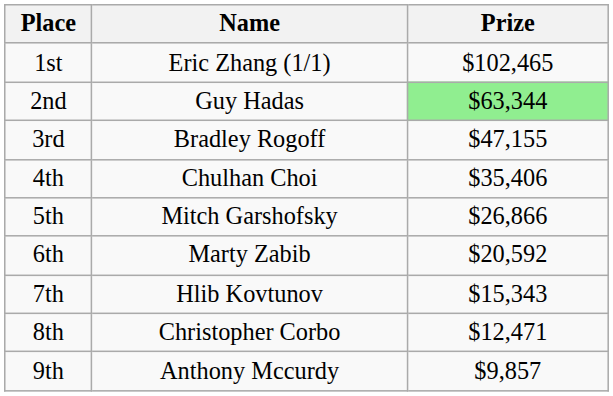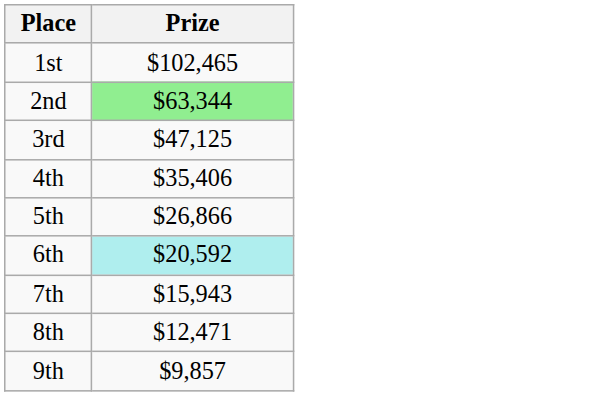- column: Name | Eric Zhang (1/1) | Guy Hadas | Bradley Rogoff | Chulhan Choi | Mitch Garshofsky | Marty Zabib | Hlib Kovtunov | Christopher Corbo | Anthony Mccurdy
3rd | Prize: $47,155 -> $47,125
6th | Prize: no background -> paleturquoise background
7th | Prize: $15,343 -> $15,943
